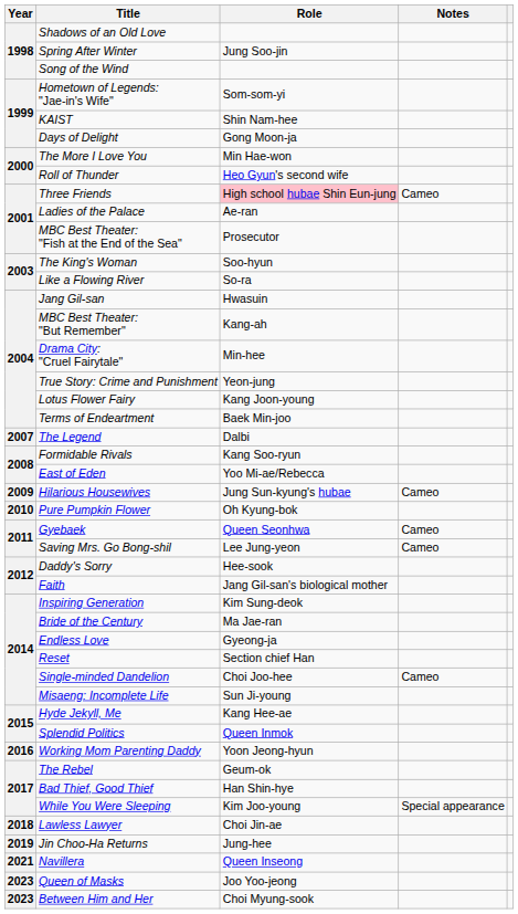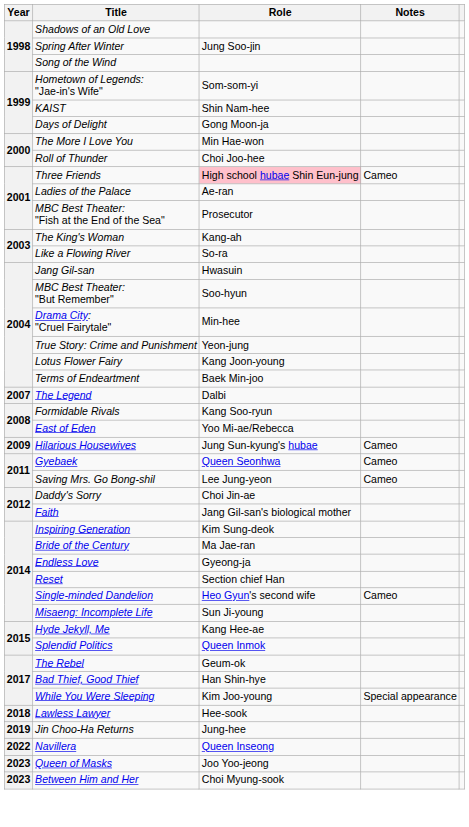Roll of Thunder | Role: Heo Gyun's second wife -> Choi Joo-hee
The King's Woman | Role: Soo-hyun -> Kang-ah
MBC Best Theater: "But Remember" | Role: Kang-ah -> Soo-hyun
- row: 2010 | Pure Pumpkin Flower | Oh Kyung-bok
Daddy's Sorry | Role: Hee-sook -> Choi Jin-ae
Single-minded Dandelion | Role: Choi Joo-hee -> Heo Gyun's second wife
- row: 2016 | Working Mom Parenting Daddy | Yoon Jeong-hyun
Lawless Lawyer | Role: Choi Jin-ae -> Hee-sook
Navillera | Year: 2021 -> 2022
